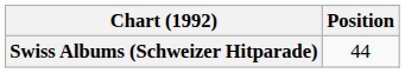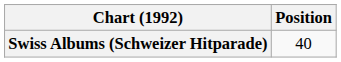Swiss Albums (Schweizer Hitparade) | Position: 44 -> 40
